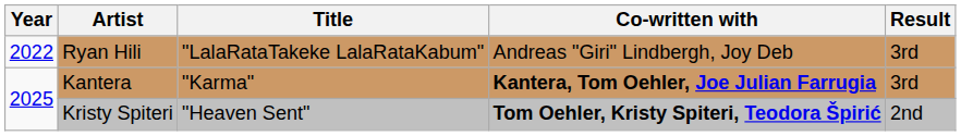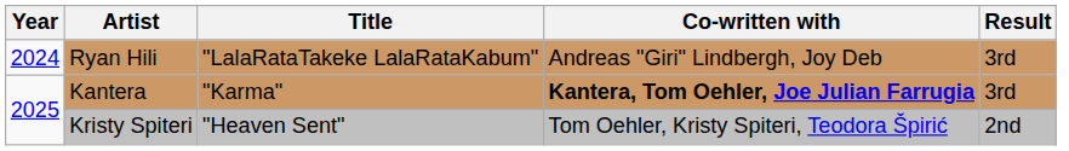Ryan Hili | Year: 2022 -> 2024
Kristy Spiteri | Co-written with: bold -> normal
